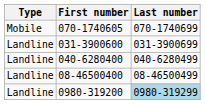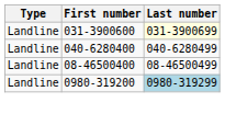- row: Mobile | 070-1740605 | 070-1740699
031-3900600 | Last number: no background -> lightyellow background
